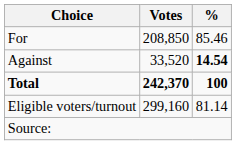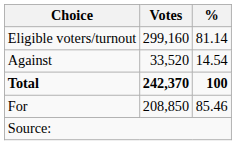rows swapped: For <-> Eligible voters/turnout
Against | %: bold -> normal
